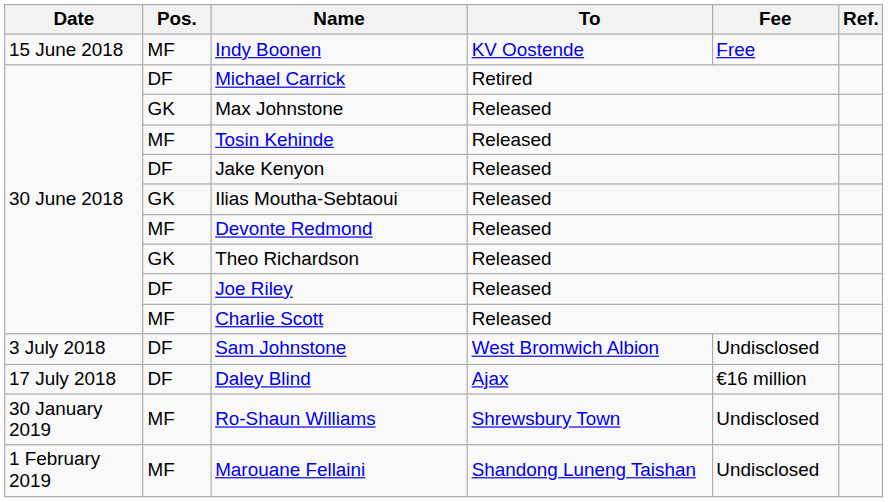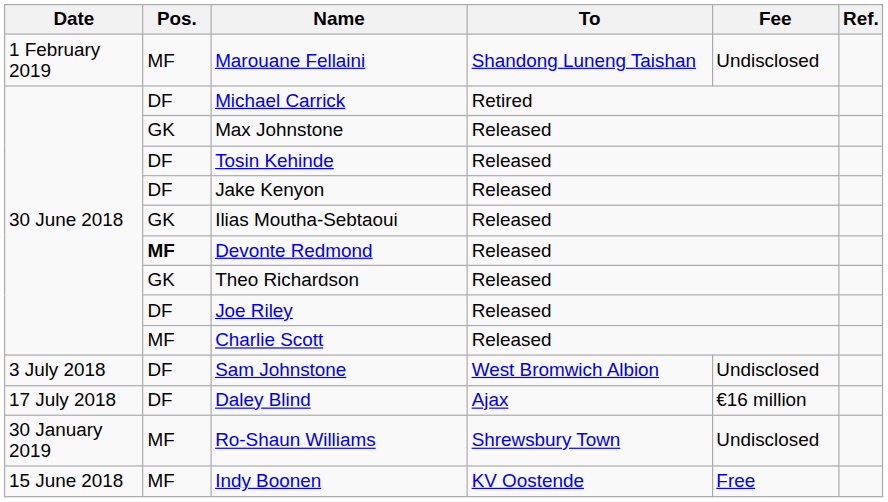rows swapped: Indy Boonen <-> Marouane Fellaini
Tosin Kehinde | Pos.: MF -> DF
Devonte Redmond | Pos.: normal -> bold
